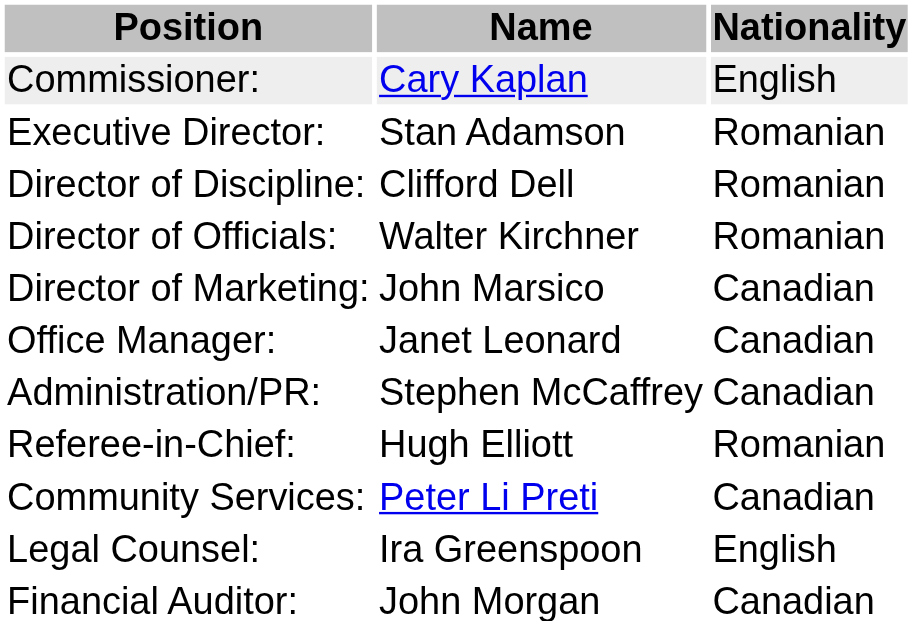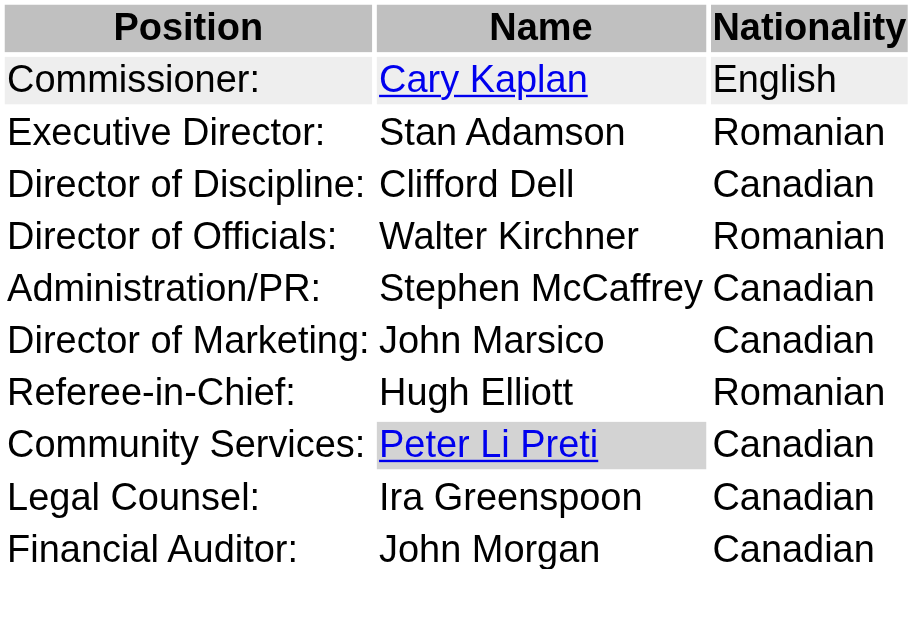Director of Discipline: | Nationality: Romanian -> Canadian
rows swapped: Director of Marketing: <-> Administration/PR:
- row: Office Manager: | Janet Leonard | Canadian
Community Services: | Name: no background -> lightgrey background
Legal Counsel: | Nationality: English -> Canadian
